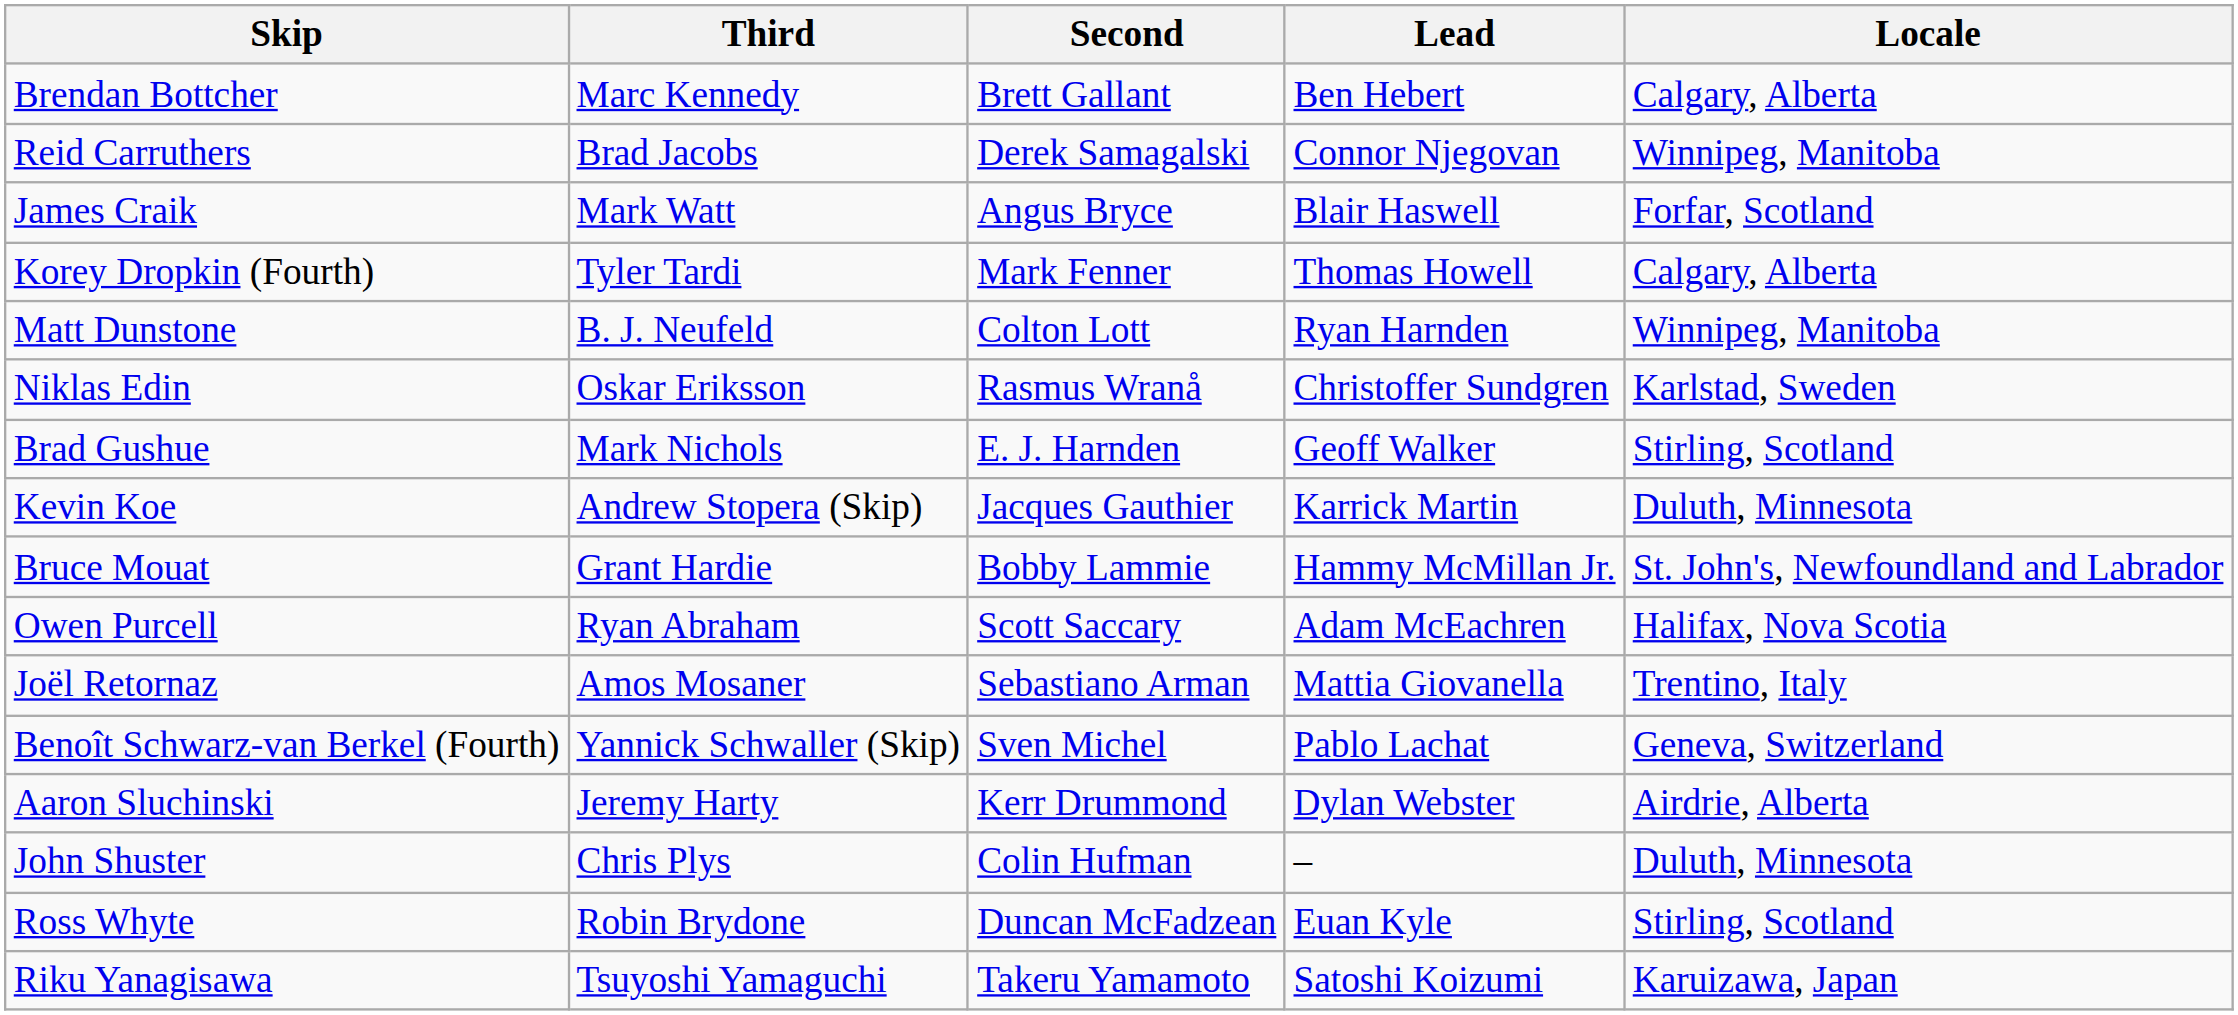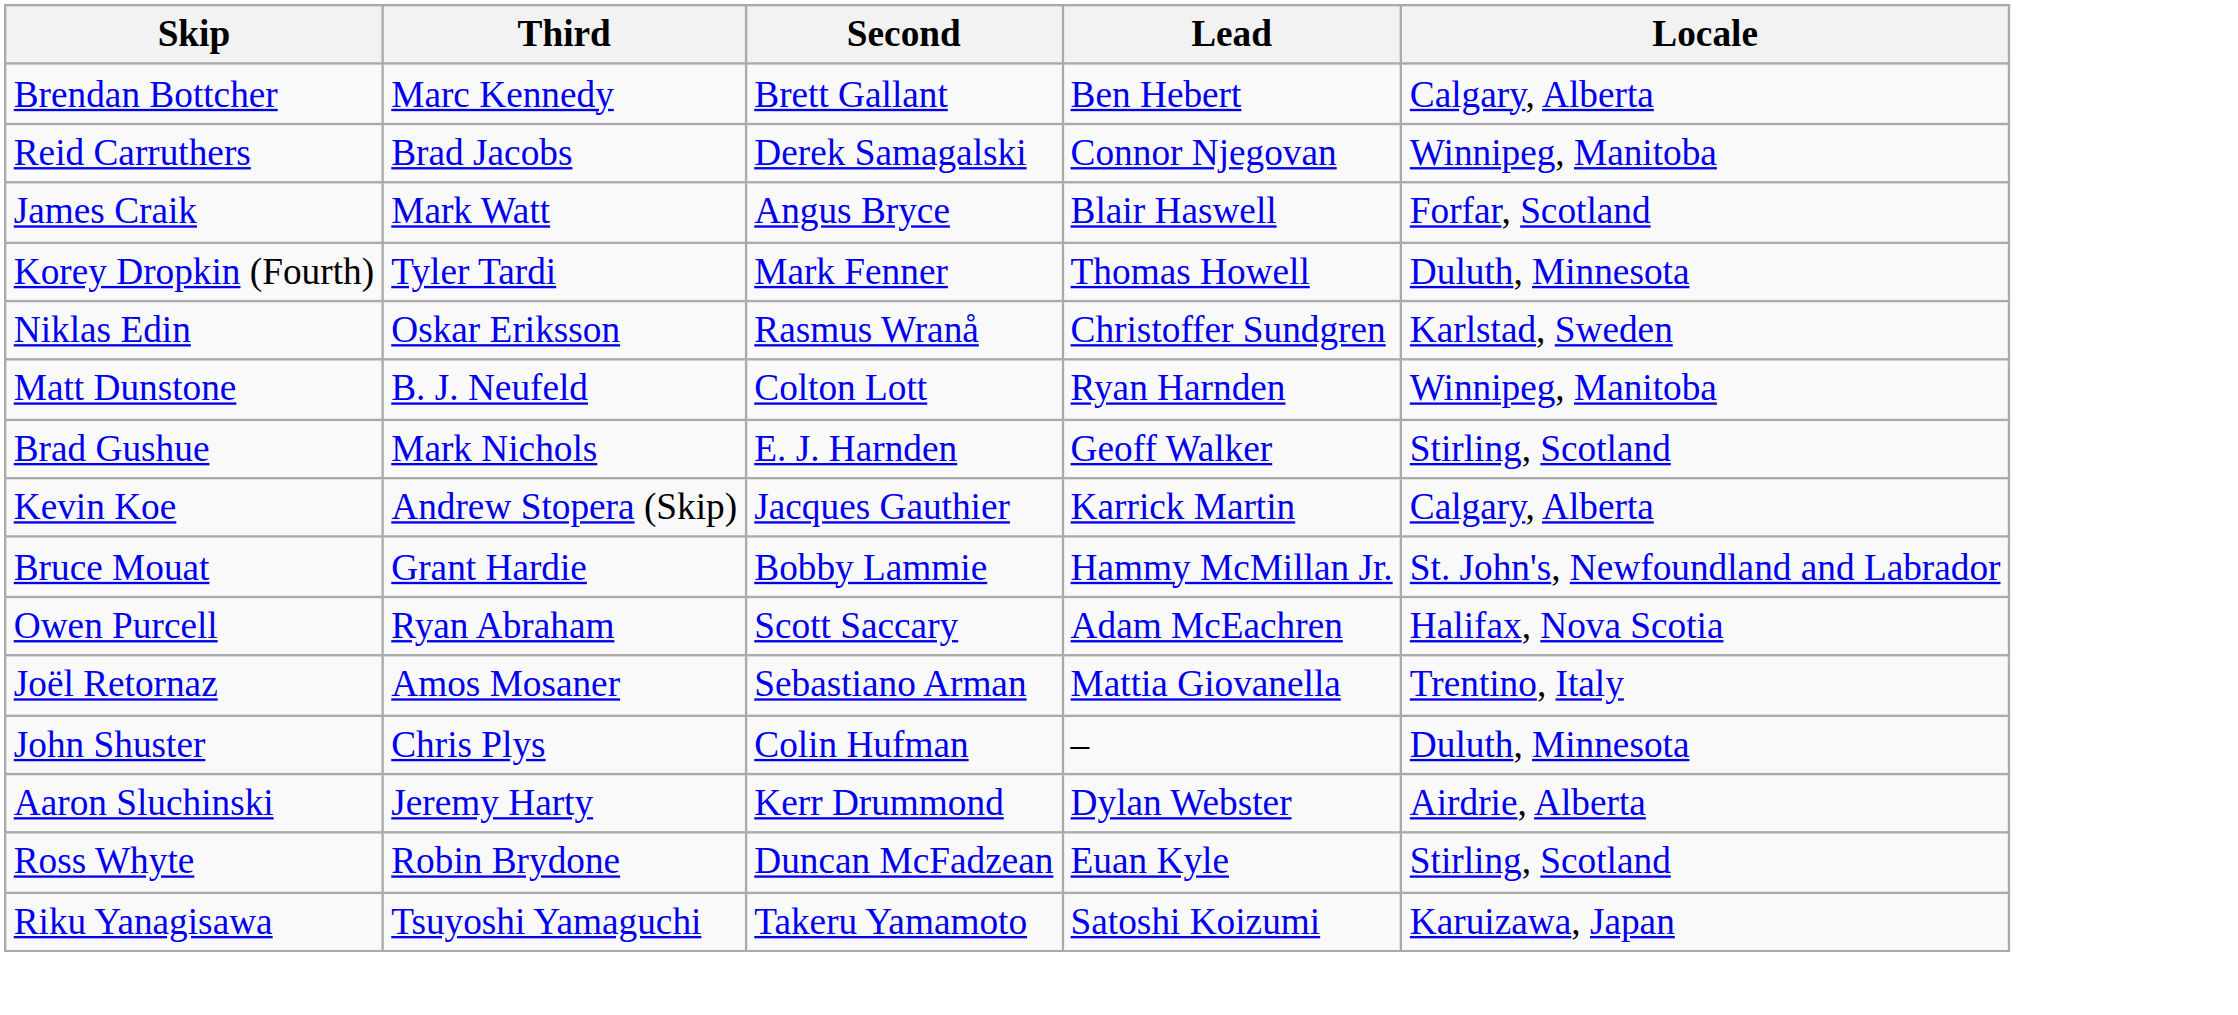Korey Dropkin (Fourth) | Locale: Calgary, Alberta -> Duluth, Minnesota
rows swapped: Matt Dunstone <-> Niklas Edin
Kevin Koe | Locale: Duluth, Minnesota -> Calgary, Alberta
- row: Benoît Schwarz-van Berkel (Fourth) | Yannick Schwaller (Skip) | Sven Michel | Pablo Lachat | Geneva, Switzerland
rows swapped: John Shuster <-> Aaron Sluchinski
